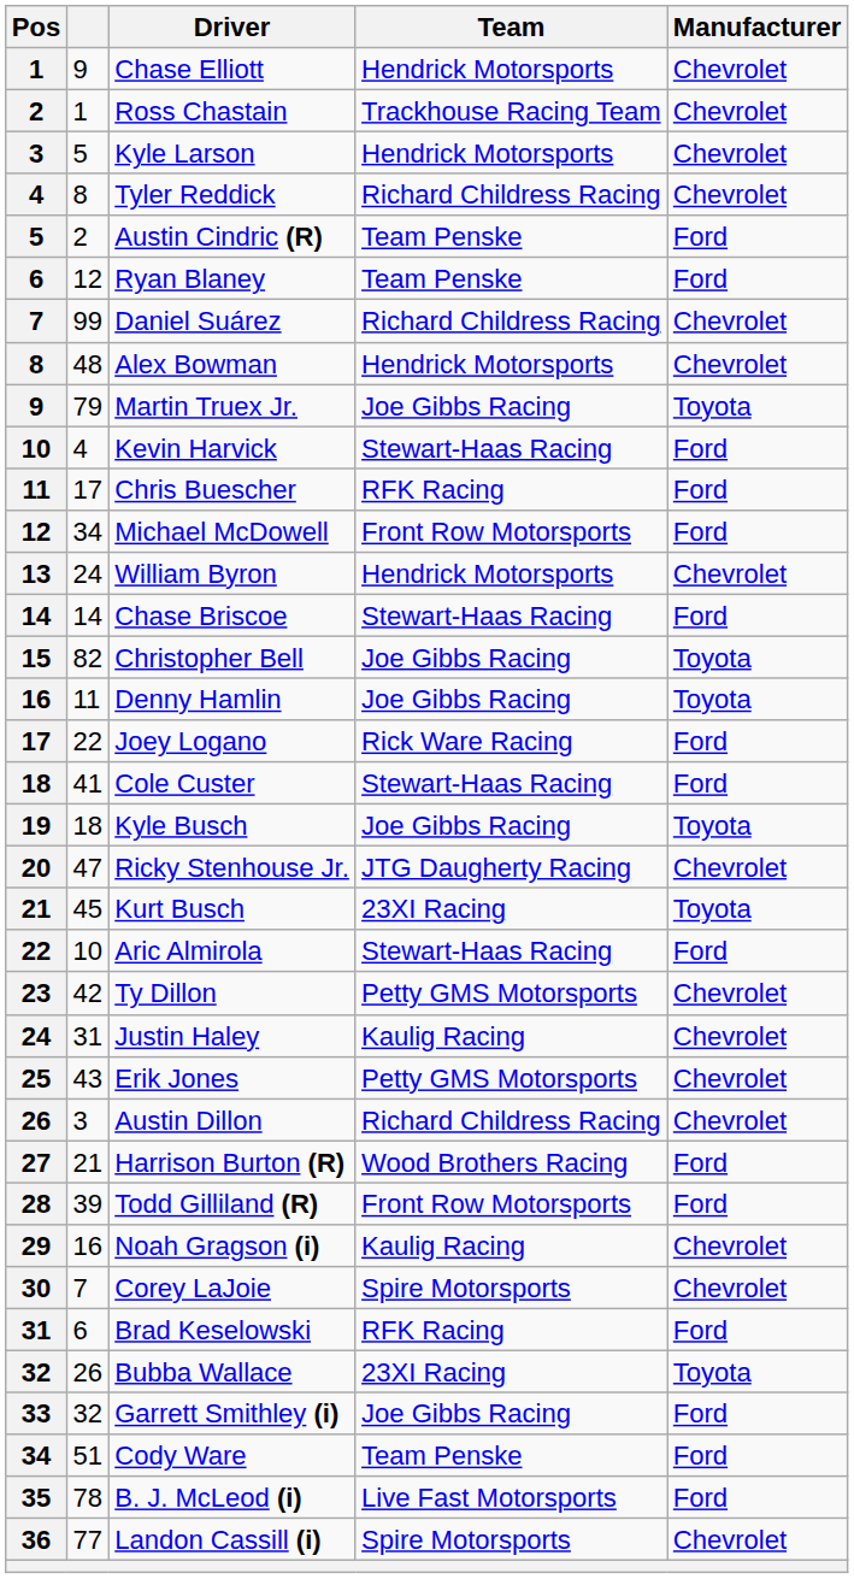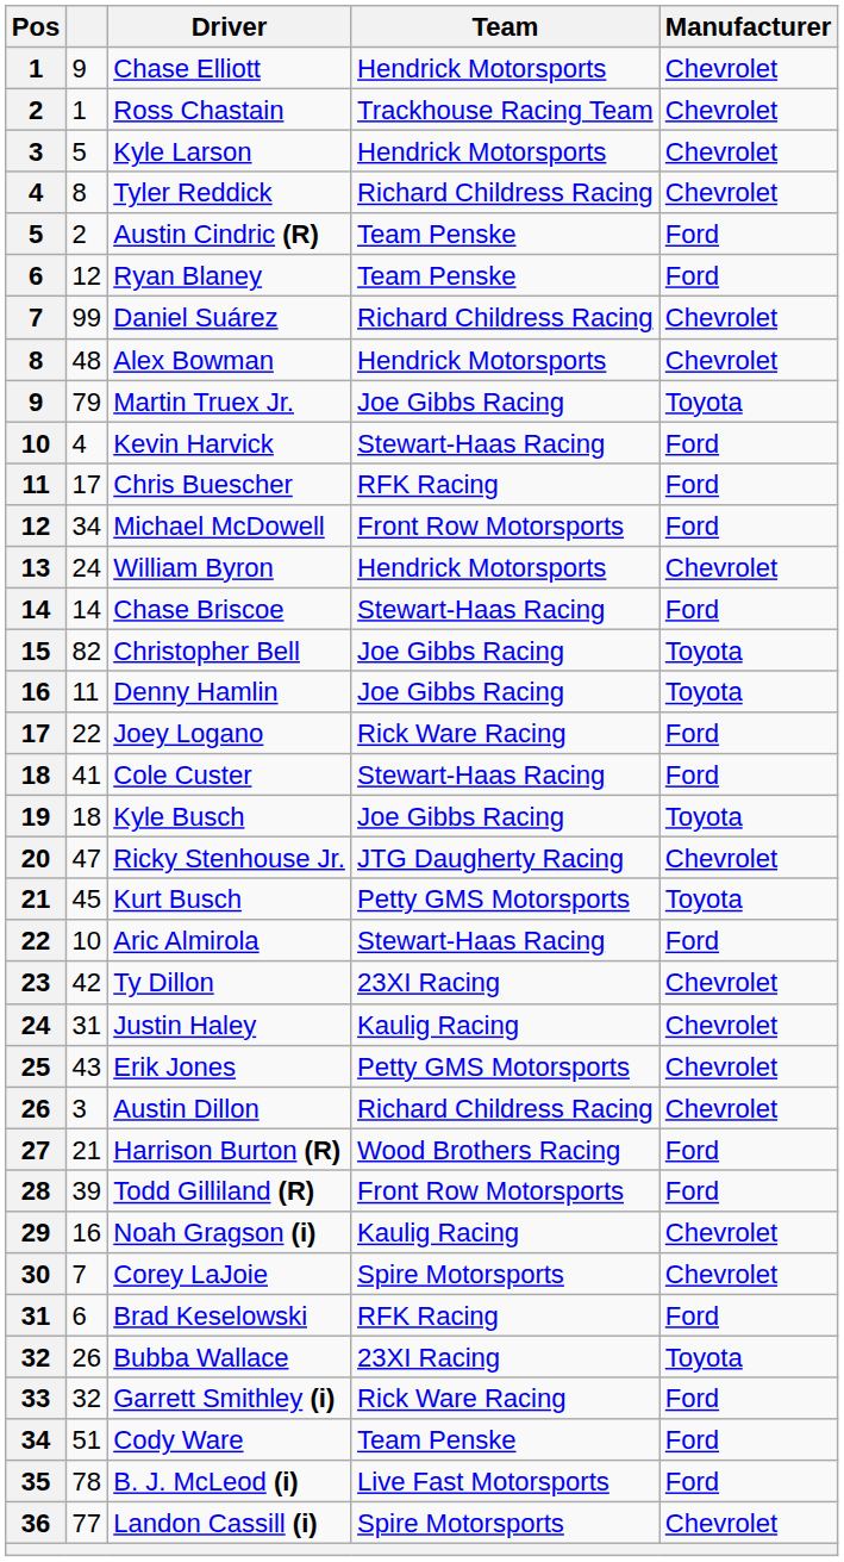Kurt Busch | Team: 23XI Racing -> Petty GMS Motorsports
Ty Dillon | Team: Petty GMS Motorsports -> 23XI Racing
Garrett Smithley (i) | Team: Joe Gibbs Racing -> Rick Ware Racing
